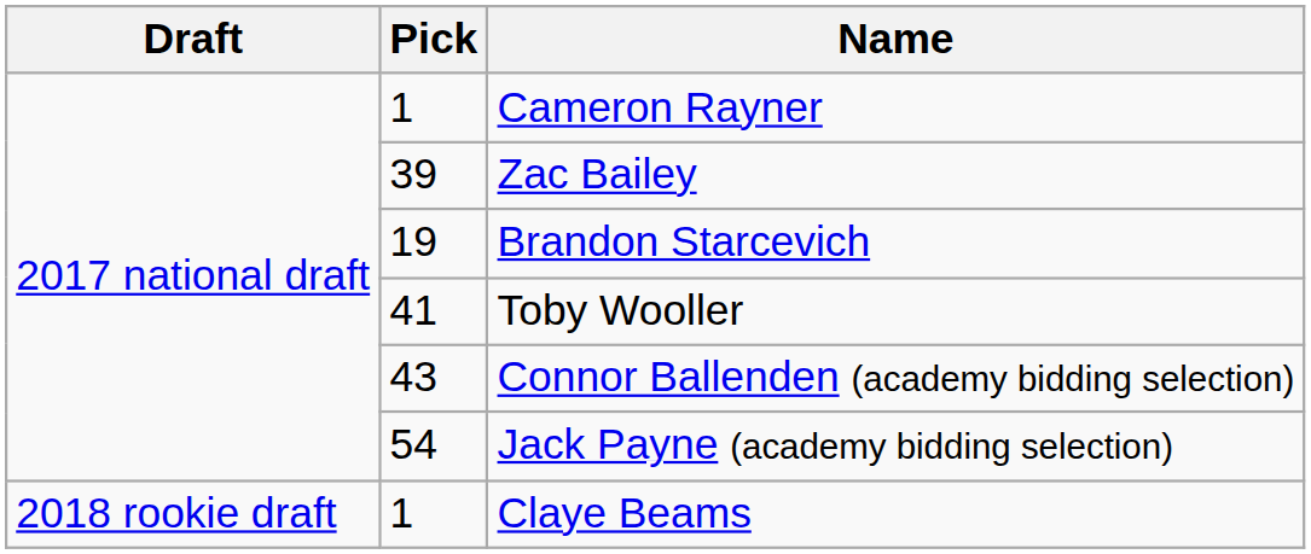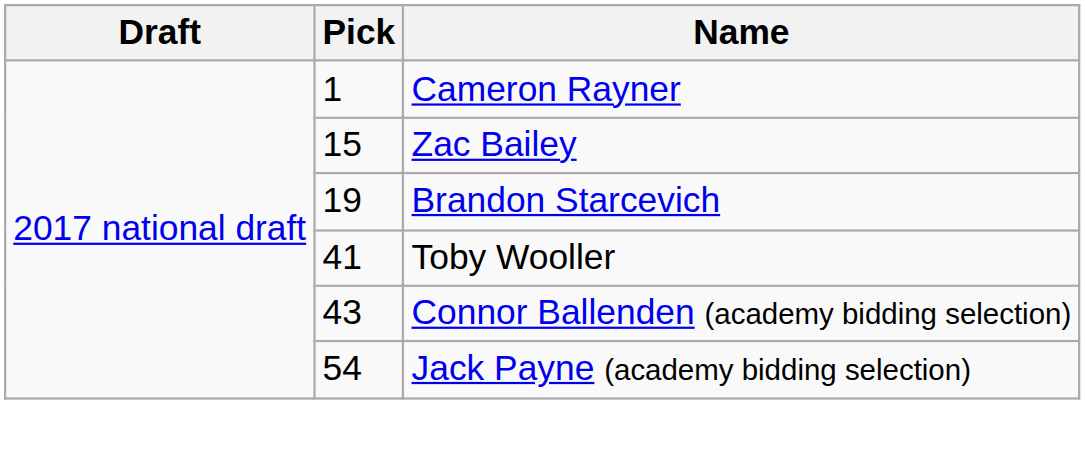Zac Bailey | Pick: 39 -> 15
- row: 2018 rookie draft | 1 | Claye Beams
